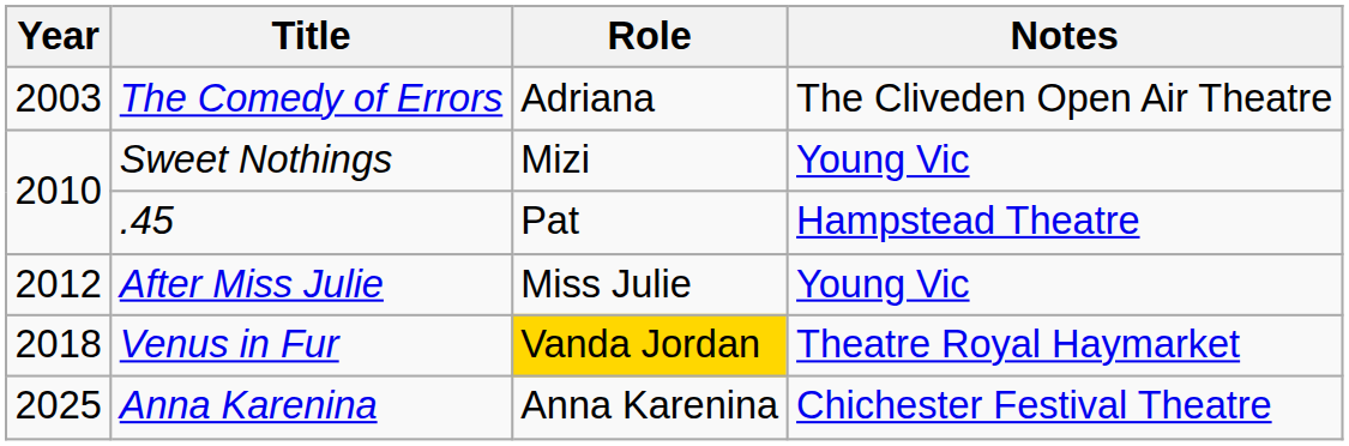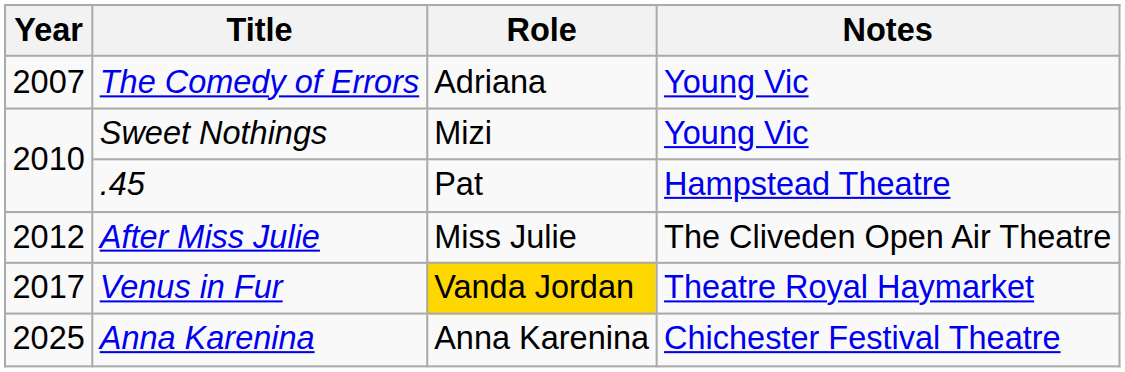The Comedy of Errors | Year: 2003 -> 2007
The Comedy of Errors | Notes: The Cliveden Open Air Theatre -> Young Vic
After Miss Julie | Notes: Young Vic -> The Cliveden Open Air Theatre
Venus in Fur | Year: 2018 -> 2017
